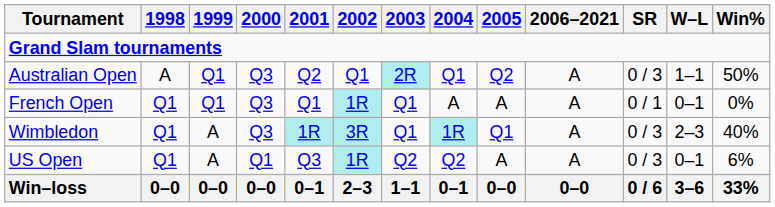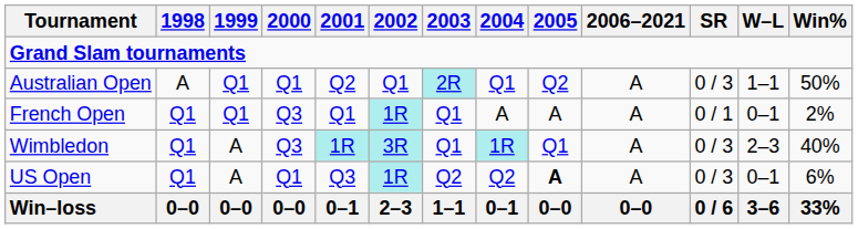Australian Open | 2000: Q3 -> Q1
French Open | Win%: 0% -> 2%
US Open | 2005: normal -> bold
